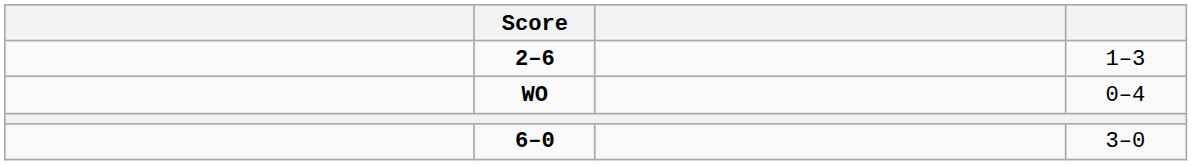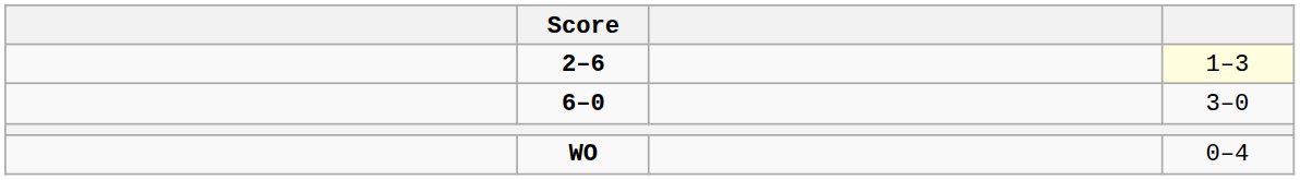2–6 | column 4: no background -> lightyellow background
rows swapped: 6–0 <-> WO
